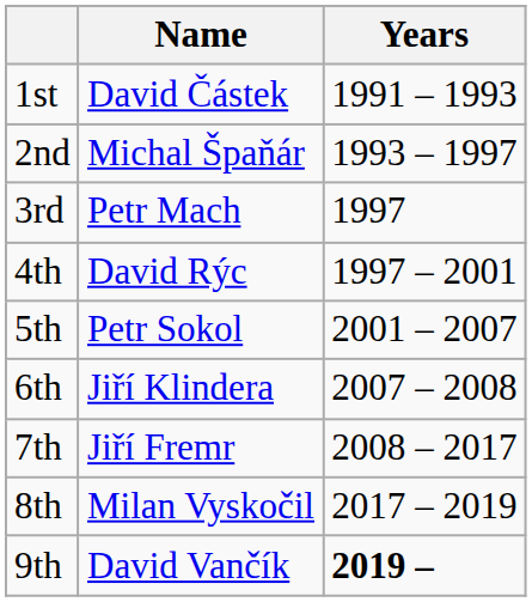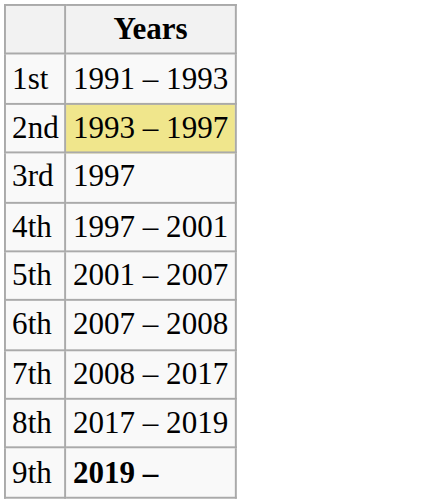- column: Name | David Částek | Michal Špaňár | Petr Mach | David Rýc | Petr Sokol | Jiří Klindera | Jiří Fremr | Milan Vyskočil | David Vančík
2nd | Years: no background -> khaki background
